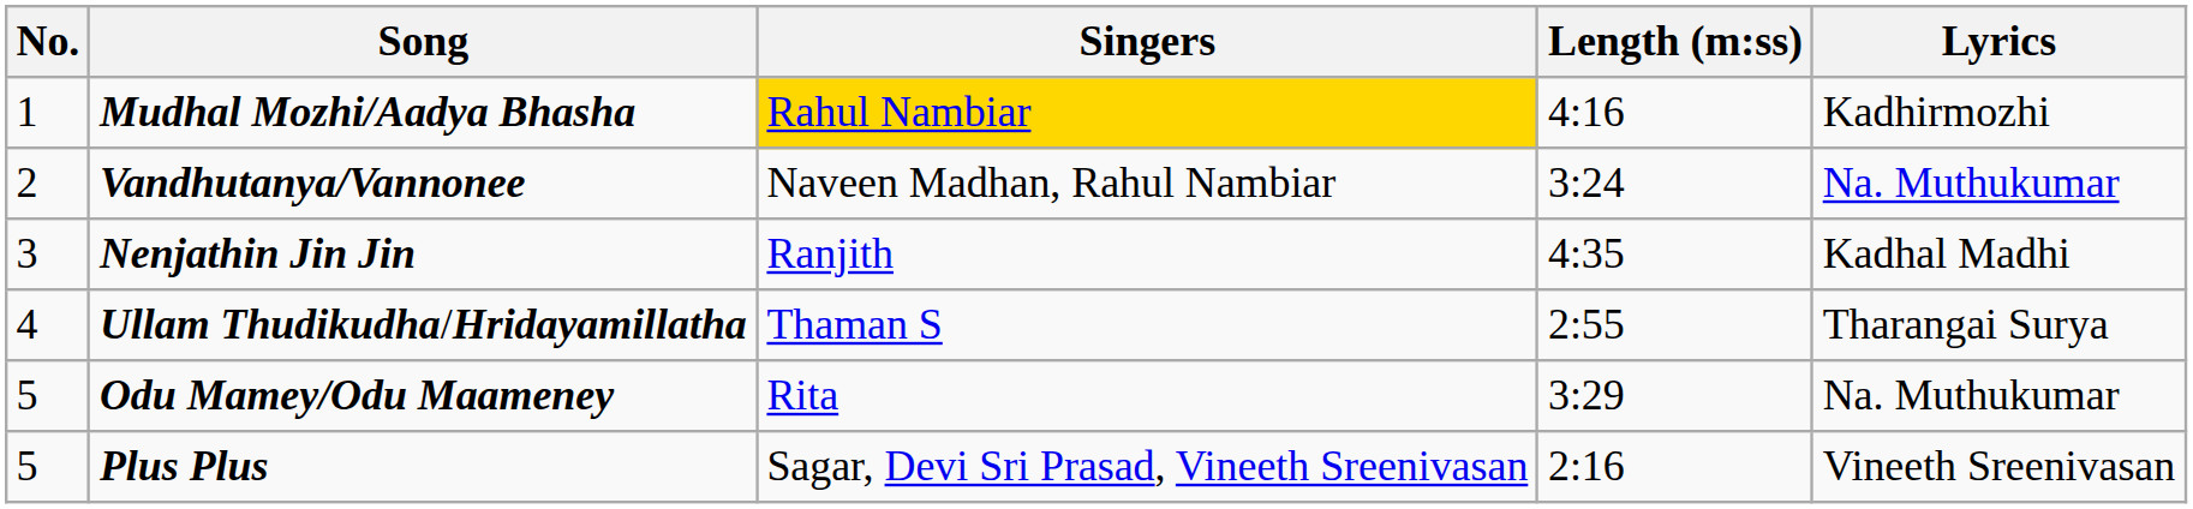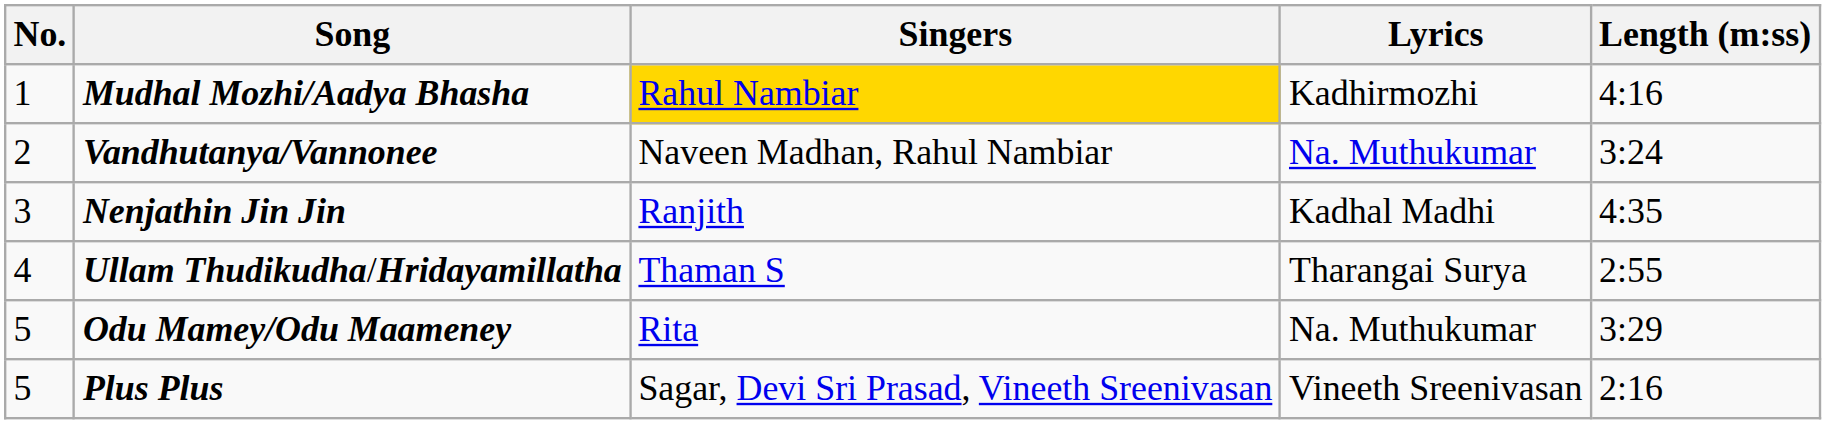columns swapped: Lyrics <-> Length (m:ss)
